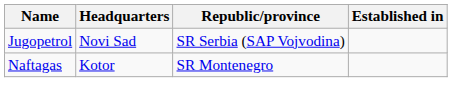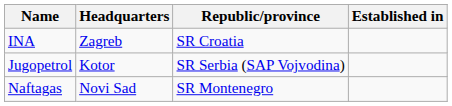+ row: INA | Zagreb | SR Croatia
Jugopetrol | Headquarters: Novi Sad -> Kotor
Naftagas | Headquarters: Kotor -> Novi Sad
